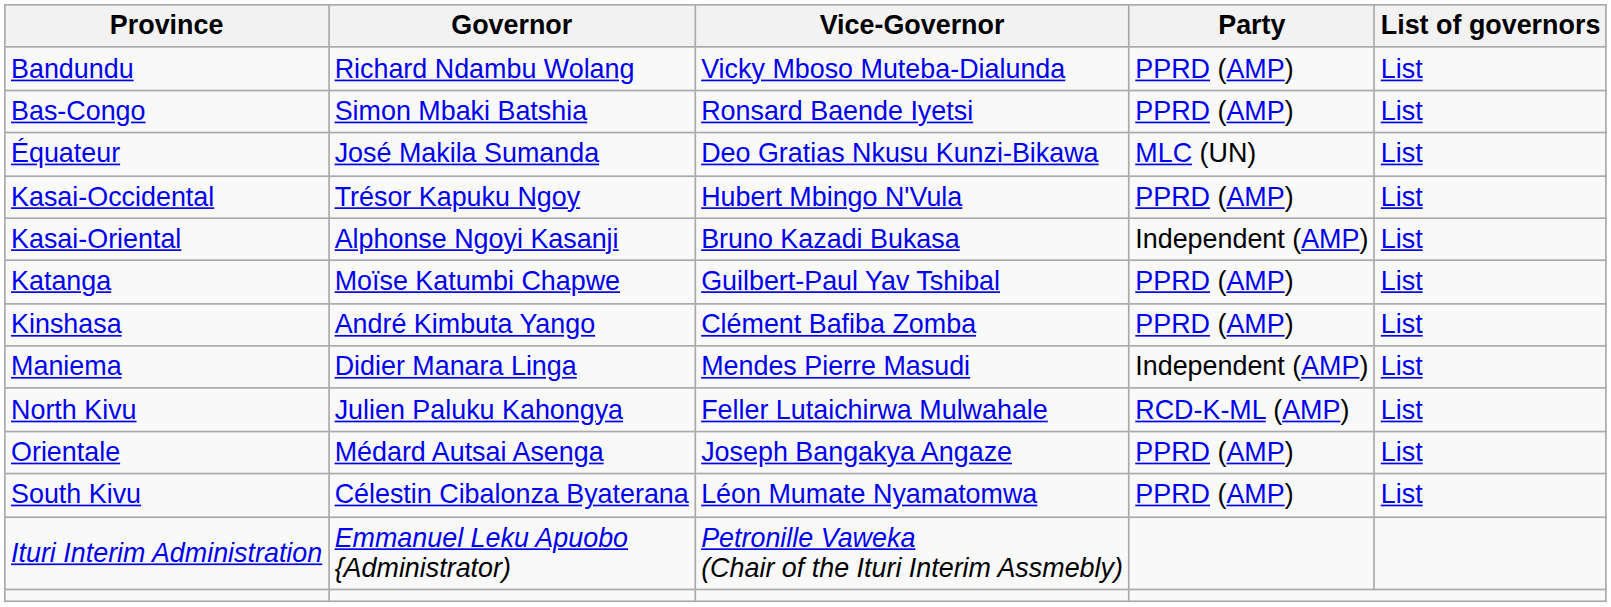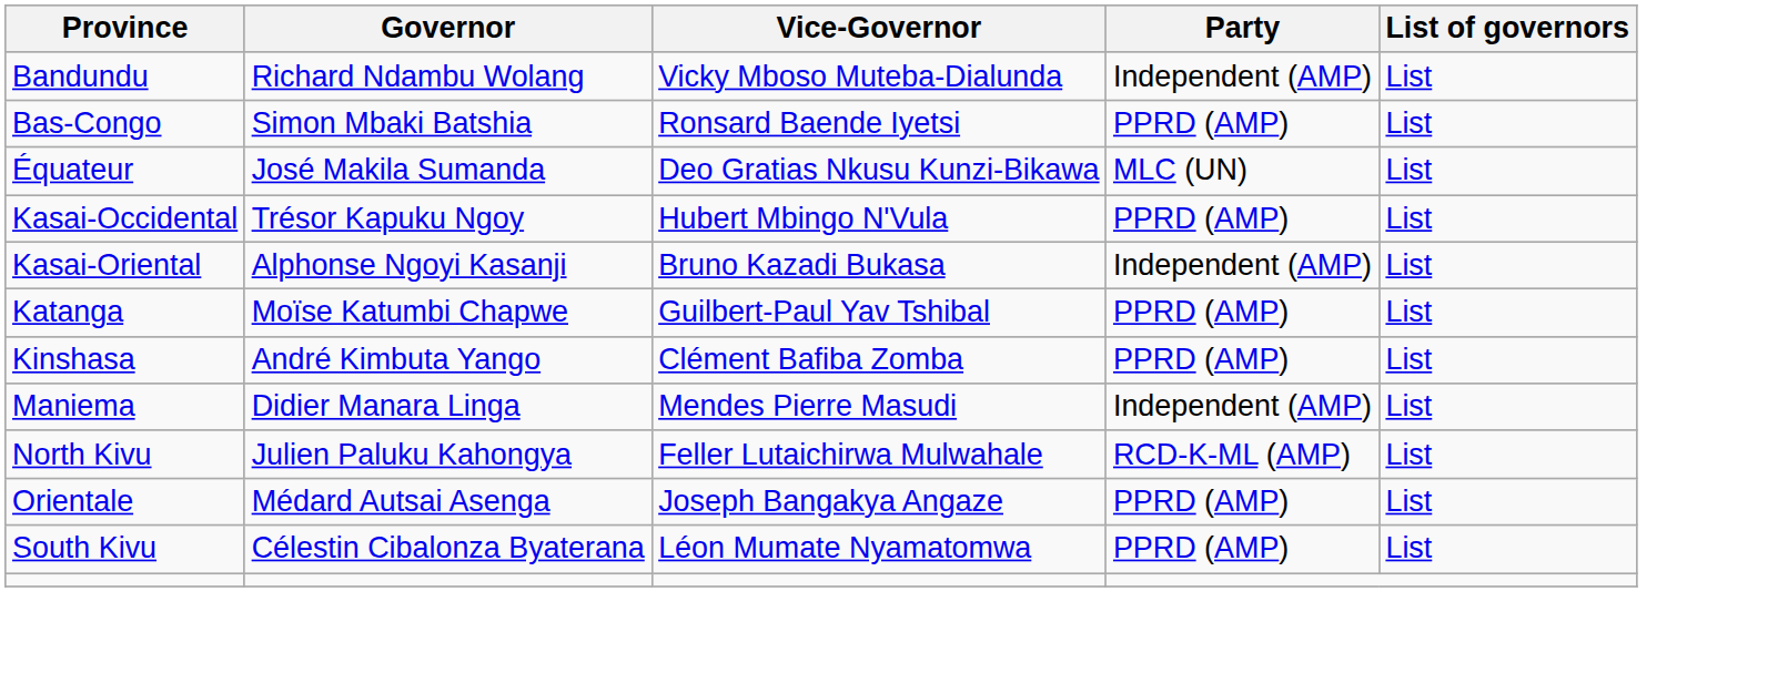Bandundu | Party: PPRD (AMP) -> Independent (AMP)
- row: Ituri Interim Administration | Emmanuel Leku Apuobo {Administrator) | Petronille Vaweka (Chair of the Ituri Interim Assmebly)
